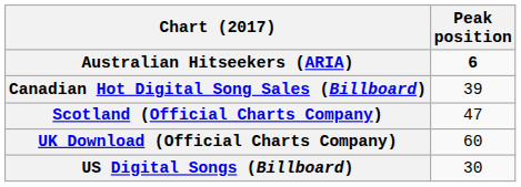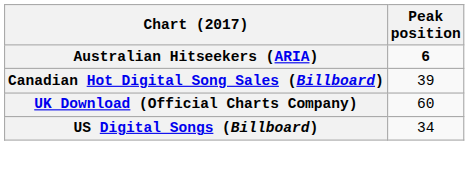- row: Scotland (Official Charts Company) | 47
US Digital Songs (Billboard) | Peak position: 30 -> 34
